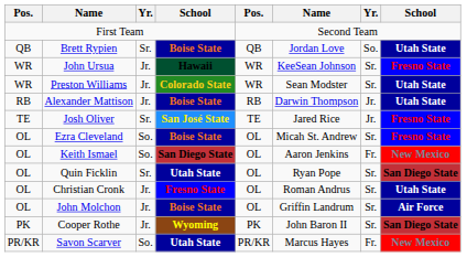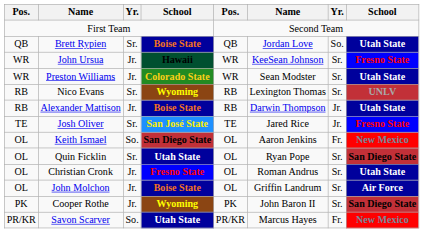+ row: RB | Nico Evans | Sr. | Wyoming | RB | Lexington Thomas | Sr. | UNLV
- row: OL | Ezra Cleveland | So. | Boise State | OL | Micah St. Andrew | Sr. | Fresno State
